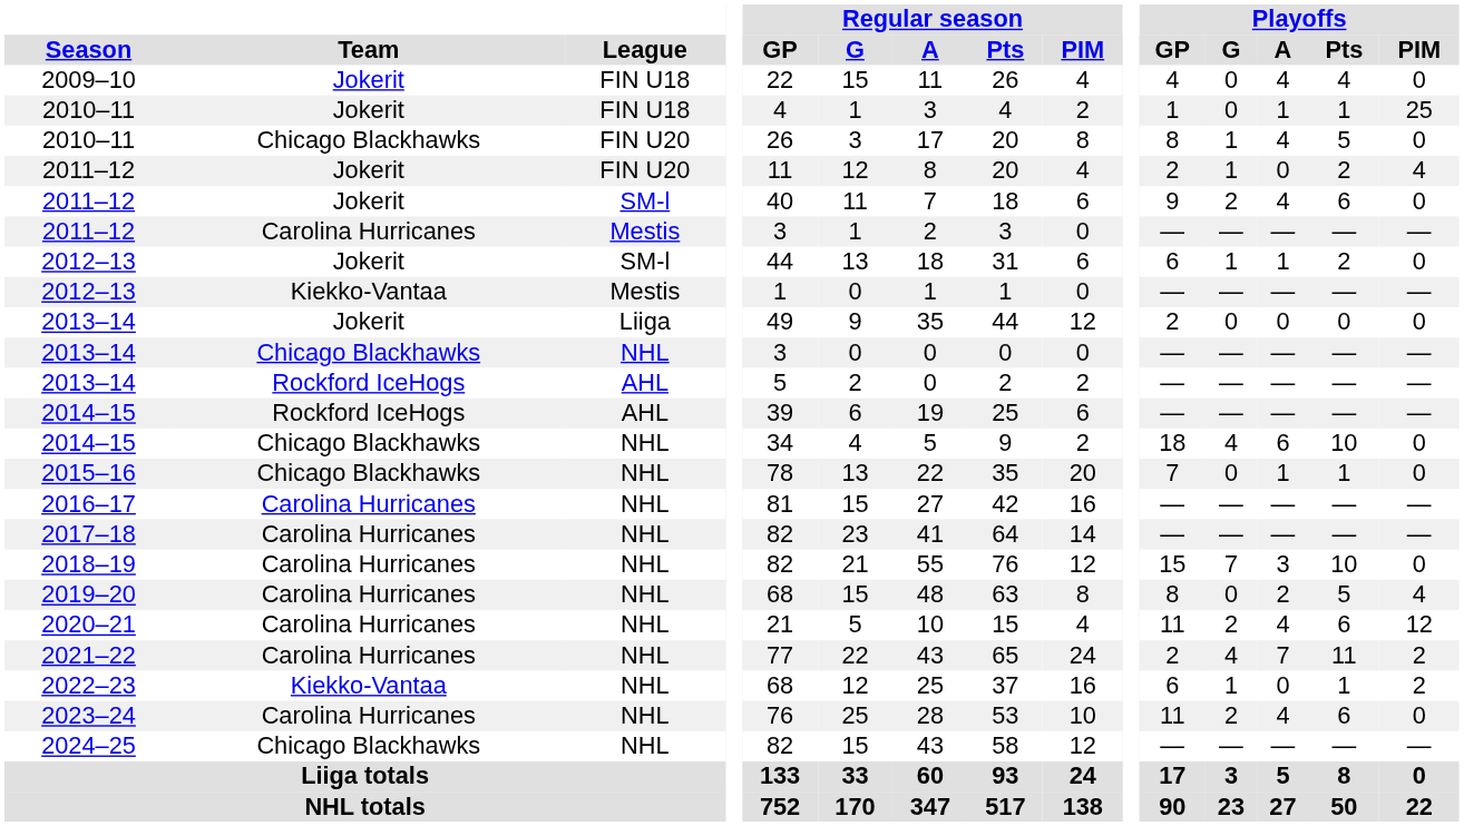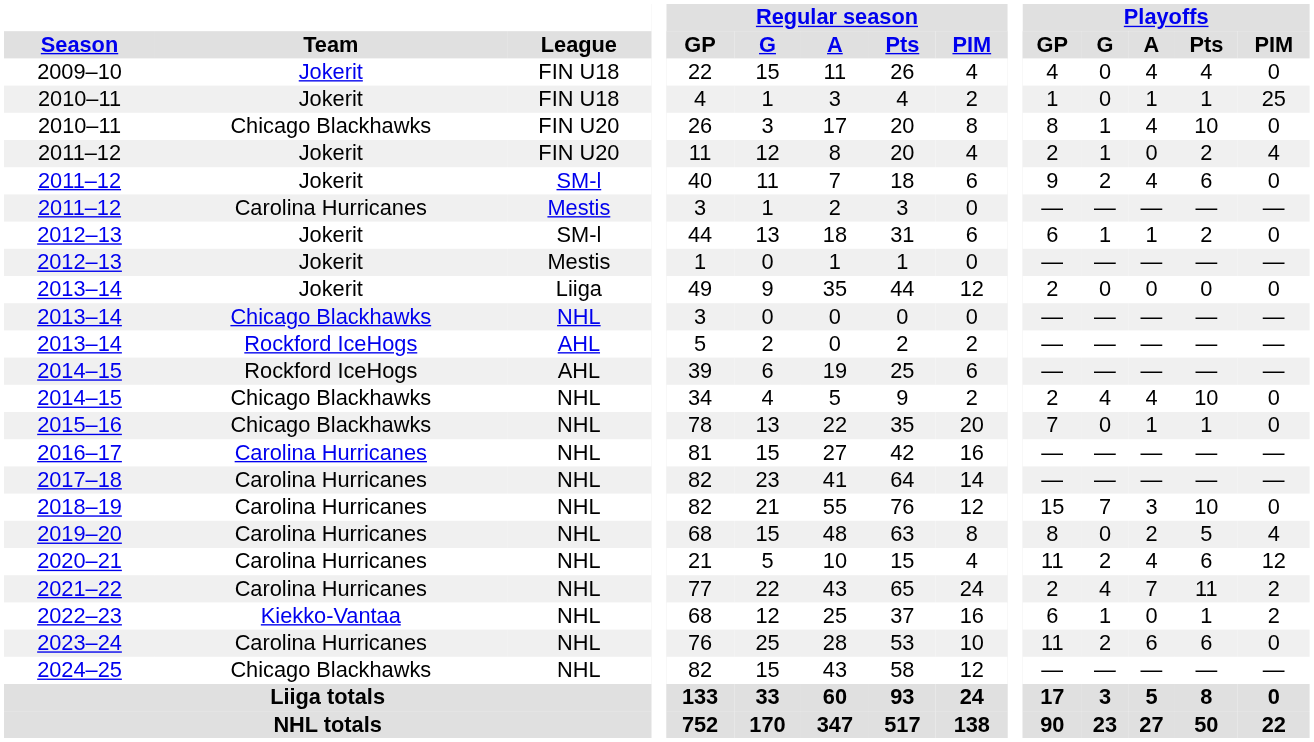2010–11 / FIN U20 | Playoffs / Pts: 5 -> 10
2012–13 / Mestis | Team: Kiekko-Vantaa -> Jokerit
2014–15 / NHL | Playoffs / GP: 18 -> 2
2014–15 / NHL | Playoffs / A: 6 -> 4
2023–24 | Playoffs / A: 4 -> 6
